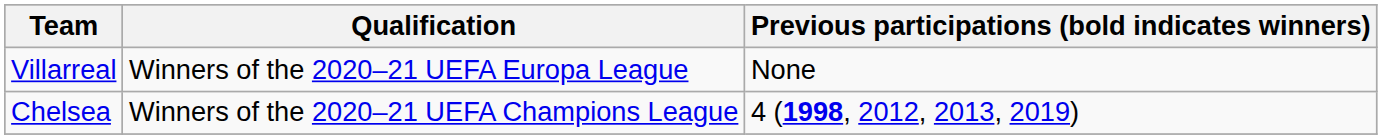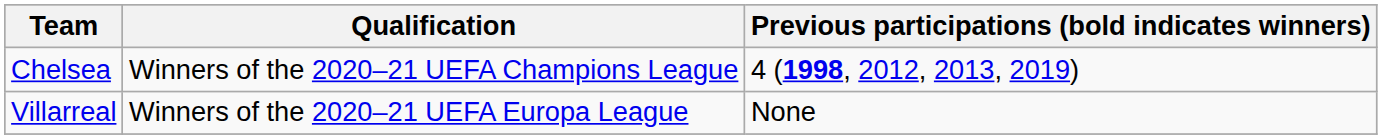rows swapped: Chelsea <-> Villarreal
